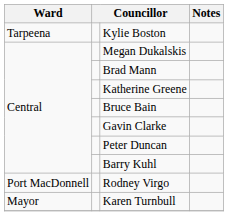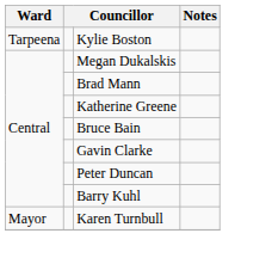- row: Port MacDonnell | Rodney Virgo
